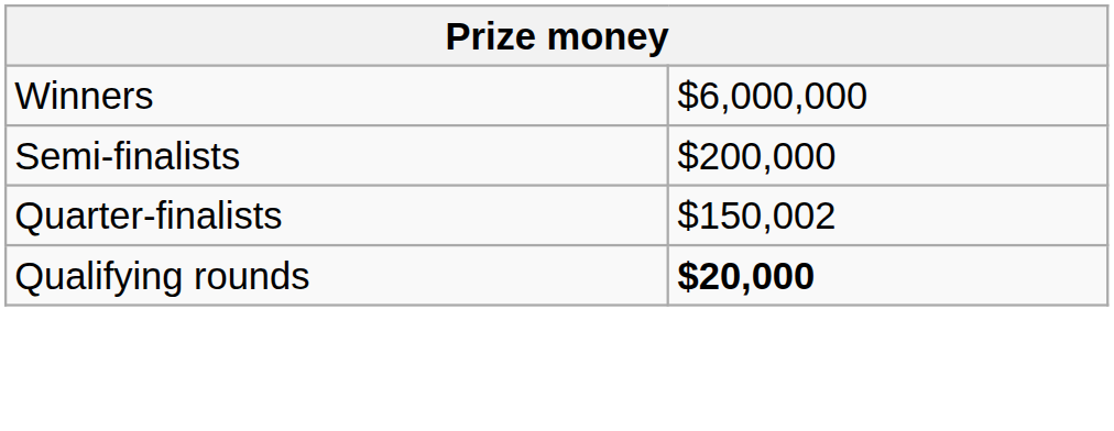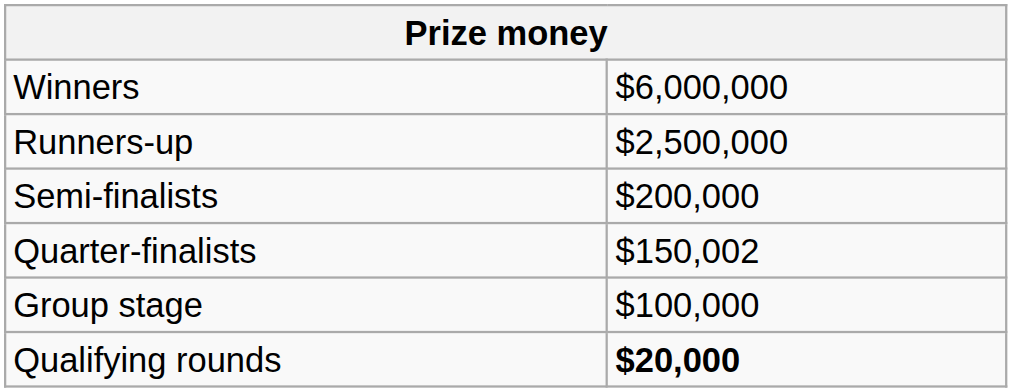+ row: Runners-up | $2,500,000
+ row: Group stage | $100,000
